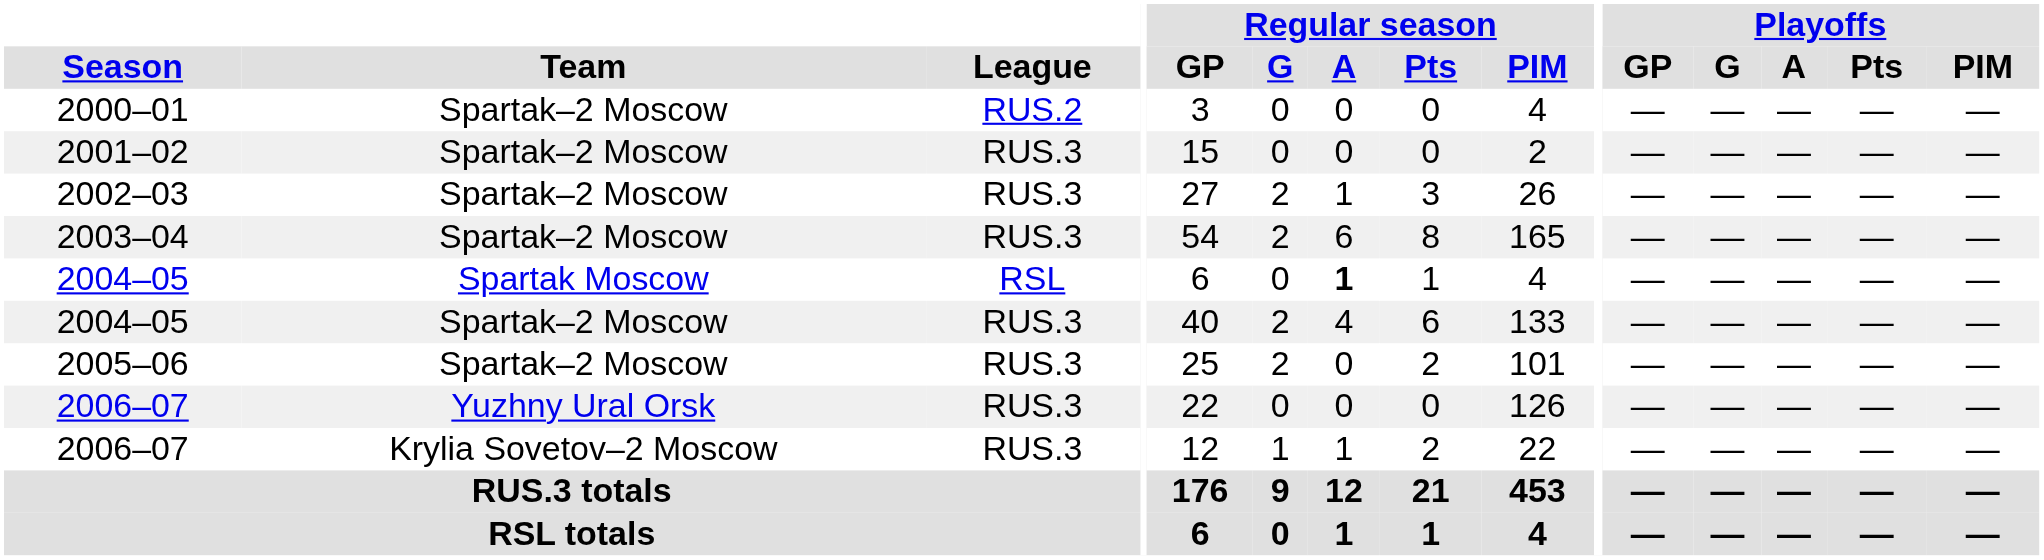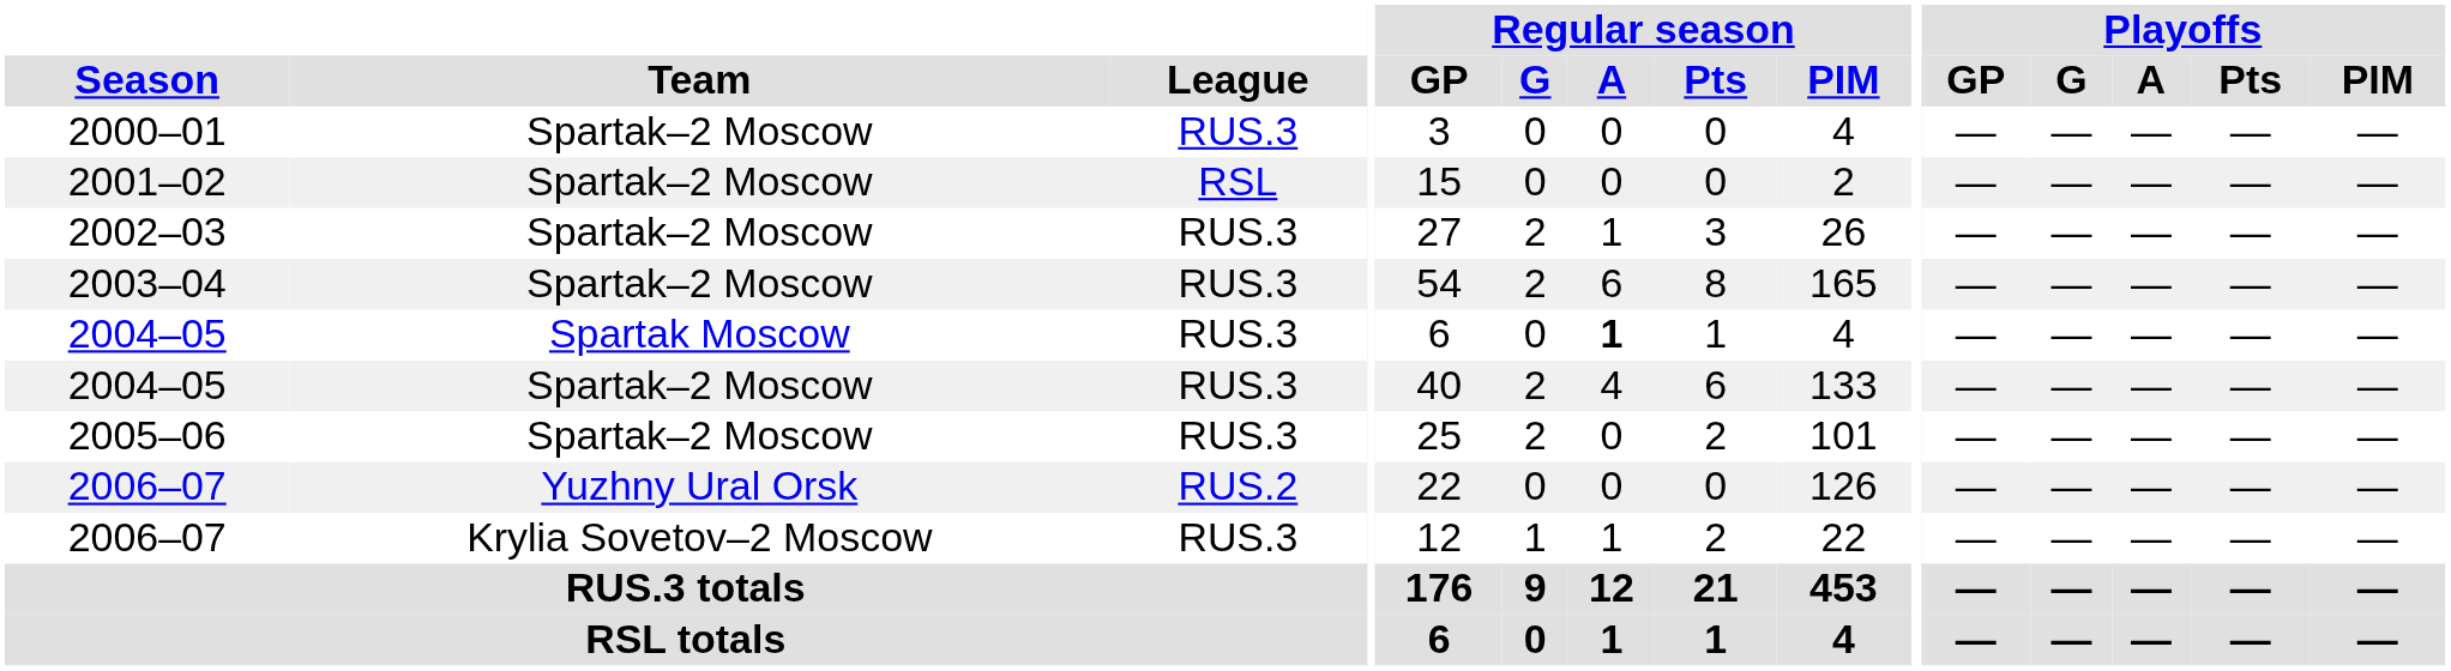2000–01 | League: RUS.2 -> RUS.3
2001–02 | League: RUS.3 -> RSL
2004–05 / Spartak Moscow | League: RSL -> RUS.3
2006–07 / Yuzhny Ural Orsk | League: RUS.3 -> RUS.2
